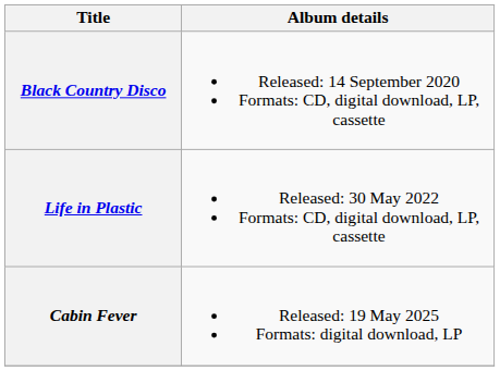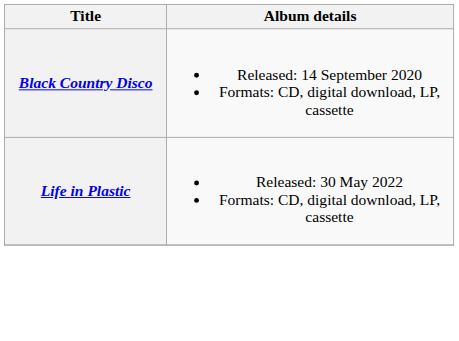- row: Cabin Fever | Released: 19 May 2025 Formats: digital download, LP
